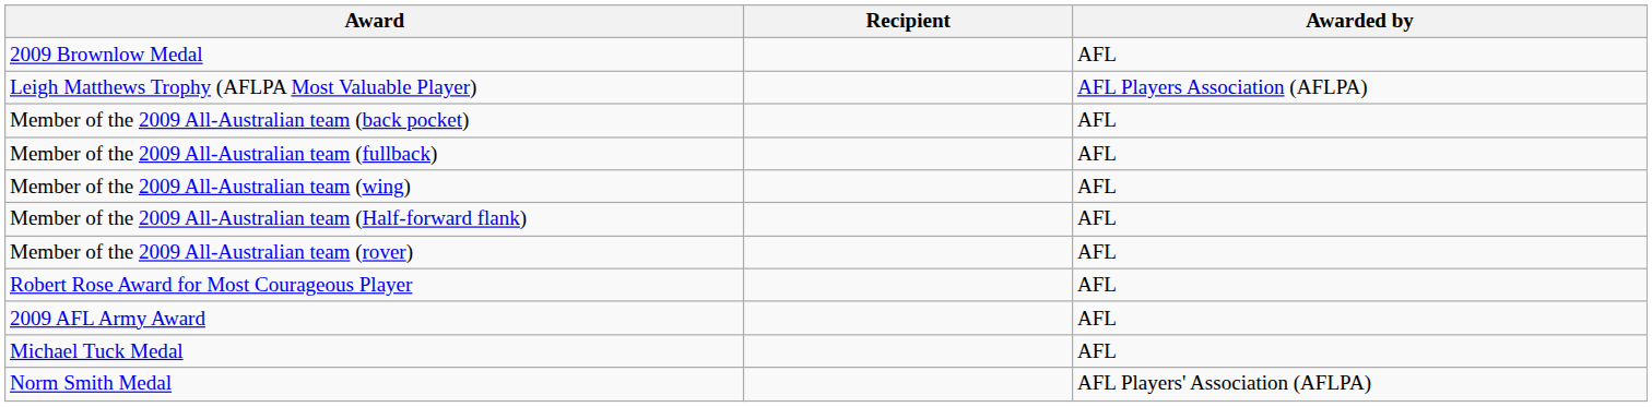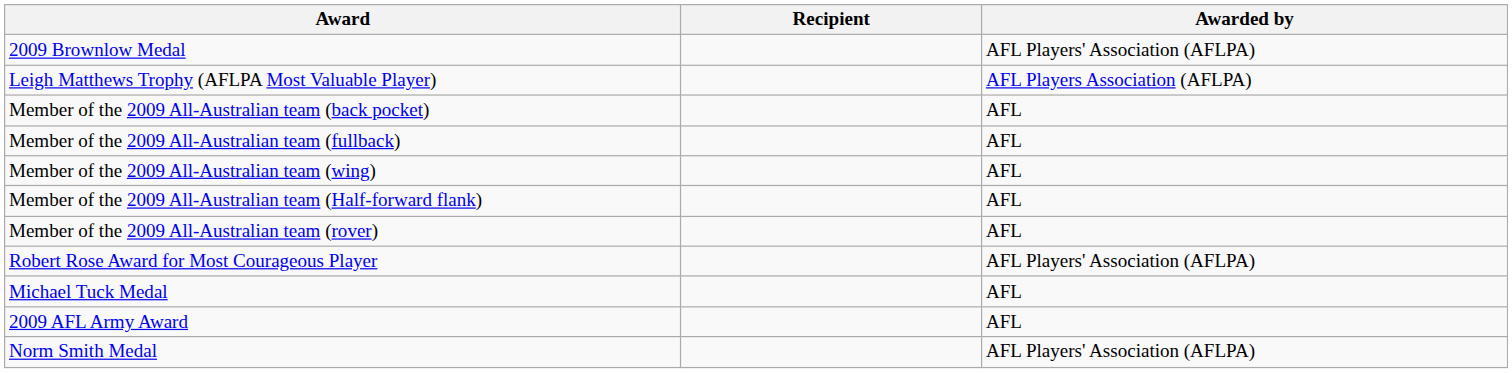2009 Brownlow Medal | Awarded by: AFL -> AFL Players' Association (AFLPA)
Robert Rose Award for Most Courageous Player | Awarded by: AFL -> AFL Players' Association (AFLPA)
rows swapped: Michael Tuck Medal <-> 2009 AFL Army Award
